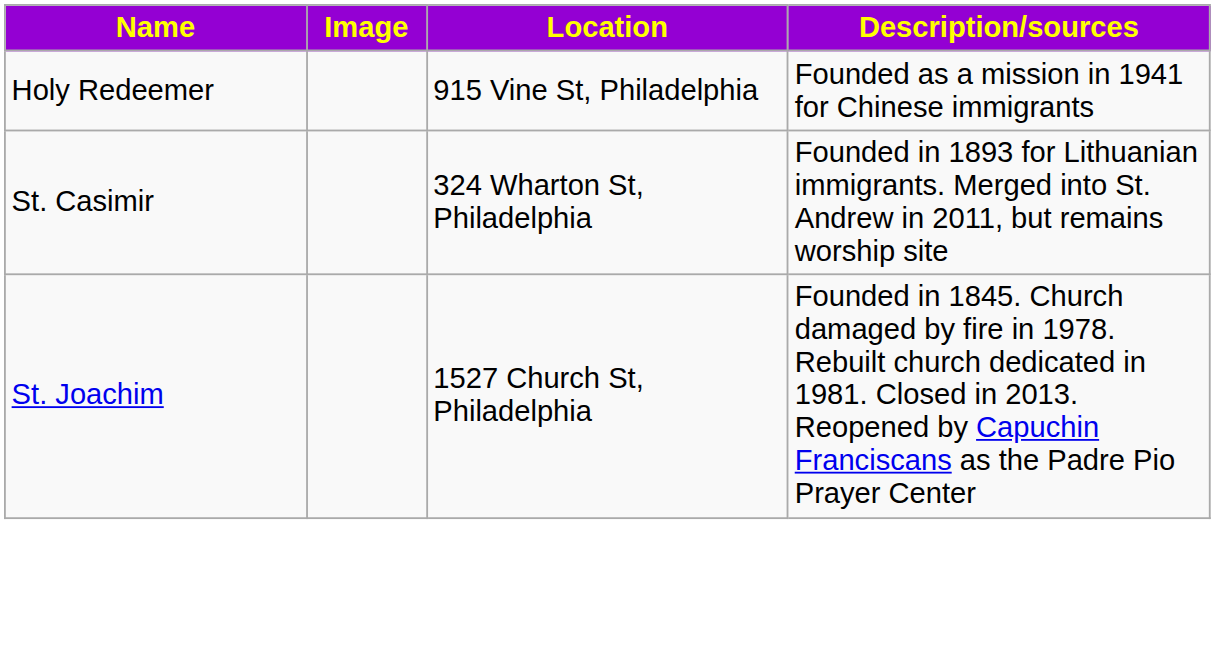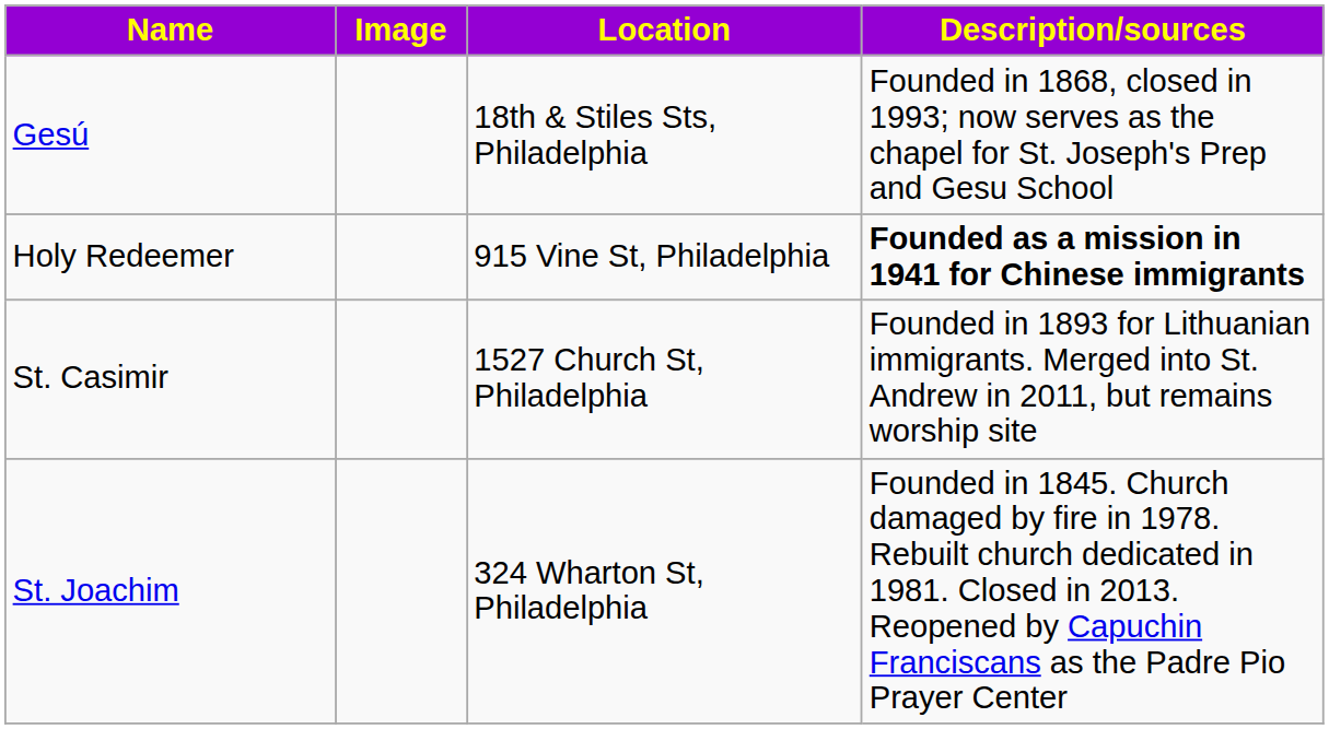+ row: Gesú | 18th & Stiles Sts, Philadelphia | Founded in 1868, closed in 1993; now serves as the chapel for St. Joseph's Prep and Gesu School
Holy Redeemer | Description/sources: normal -> bold
St. Casimir | Location: 324 Wharton St, Philadelphia -> 1527 Church St, Philadelphia
St. Joachim | Location: 1527 Church St, Philadelphia -> 324 Wharton St, Philadelphia
